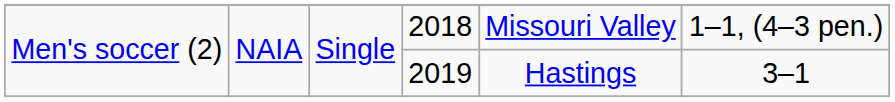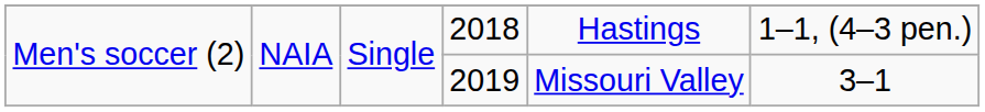2018 | column 5: Missouri Valley -> Hastings
2019 | column 5: Hastings -> Missouri Valley
